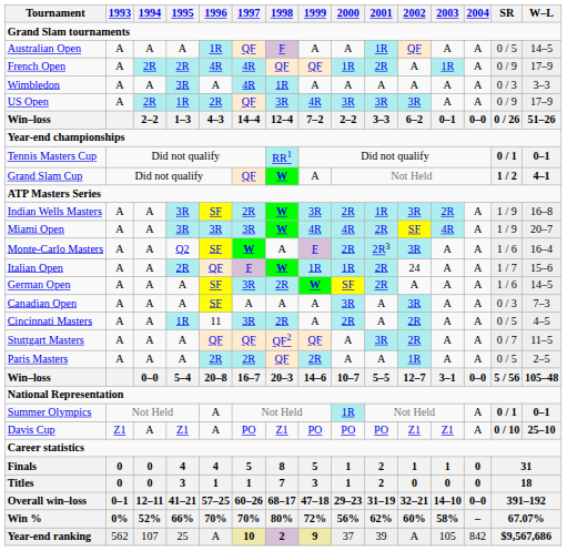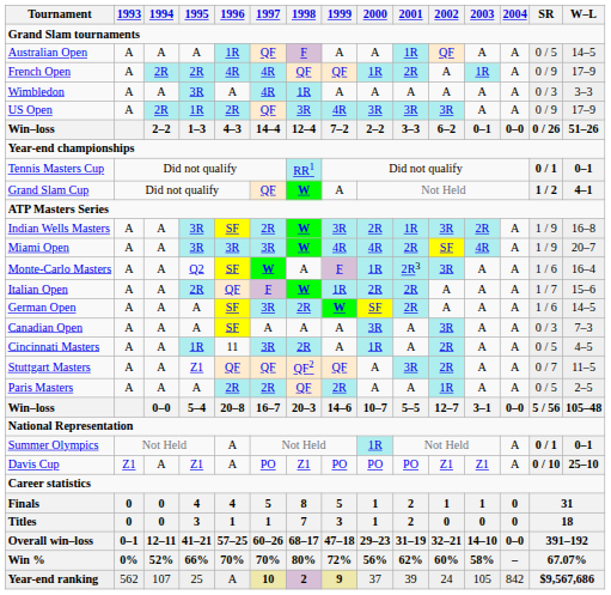Monte-Carlo Masters | 2000: 2R -> 1R
Italian Open | 2000: 1R -> 2R
Italian Open | 2002: 24 -> A
Cincinnati Masters | 2000: 2R -> 1R
Stuttgart Masters | 1995: A -> Z1
Year-end ranking | 2002: A -> 24
